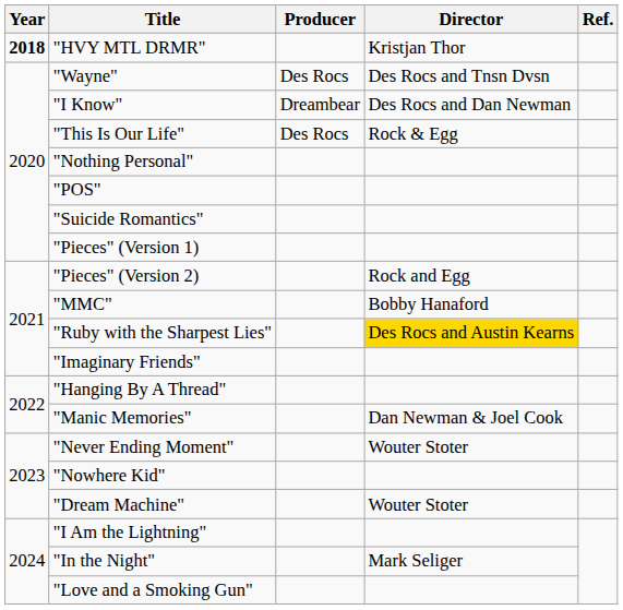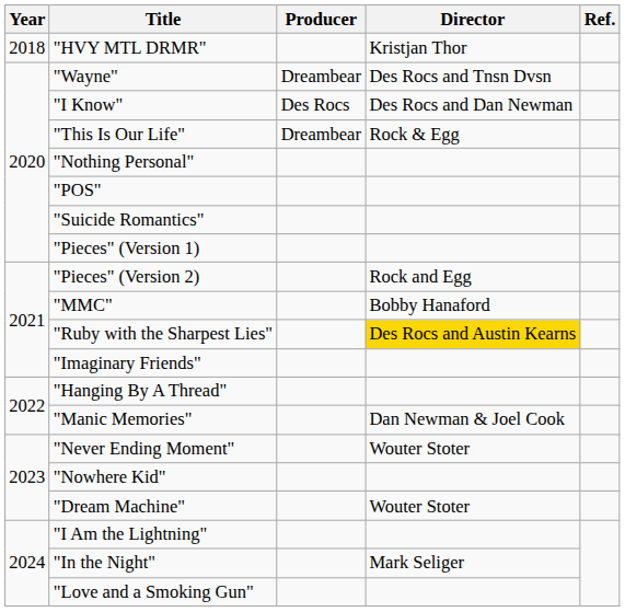"HVY MTL DRMR" | Year: bold -> normal
"Wayne" | Producer: Des Rocs -> Dreambear
"I Know" | Producer: Dreambear -> Des Rocs
"This Is Our Life" | Producer: Des Rocs -> Dreambear
